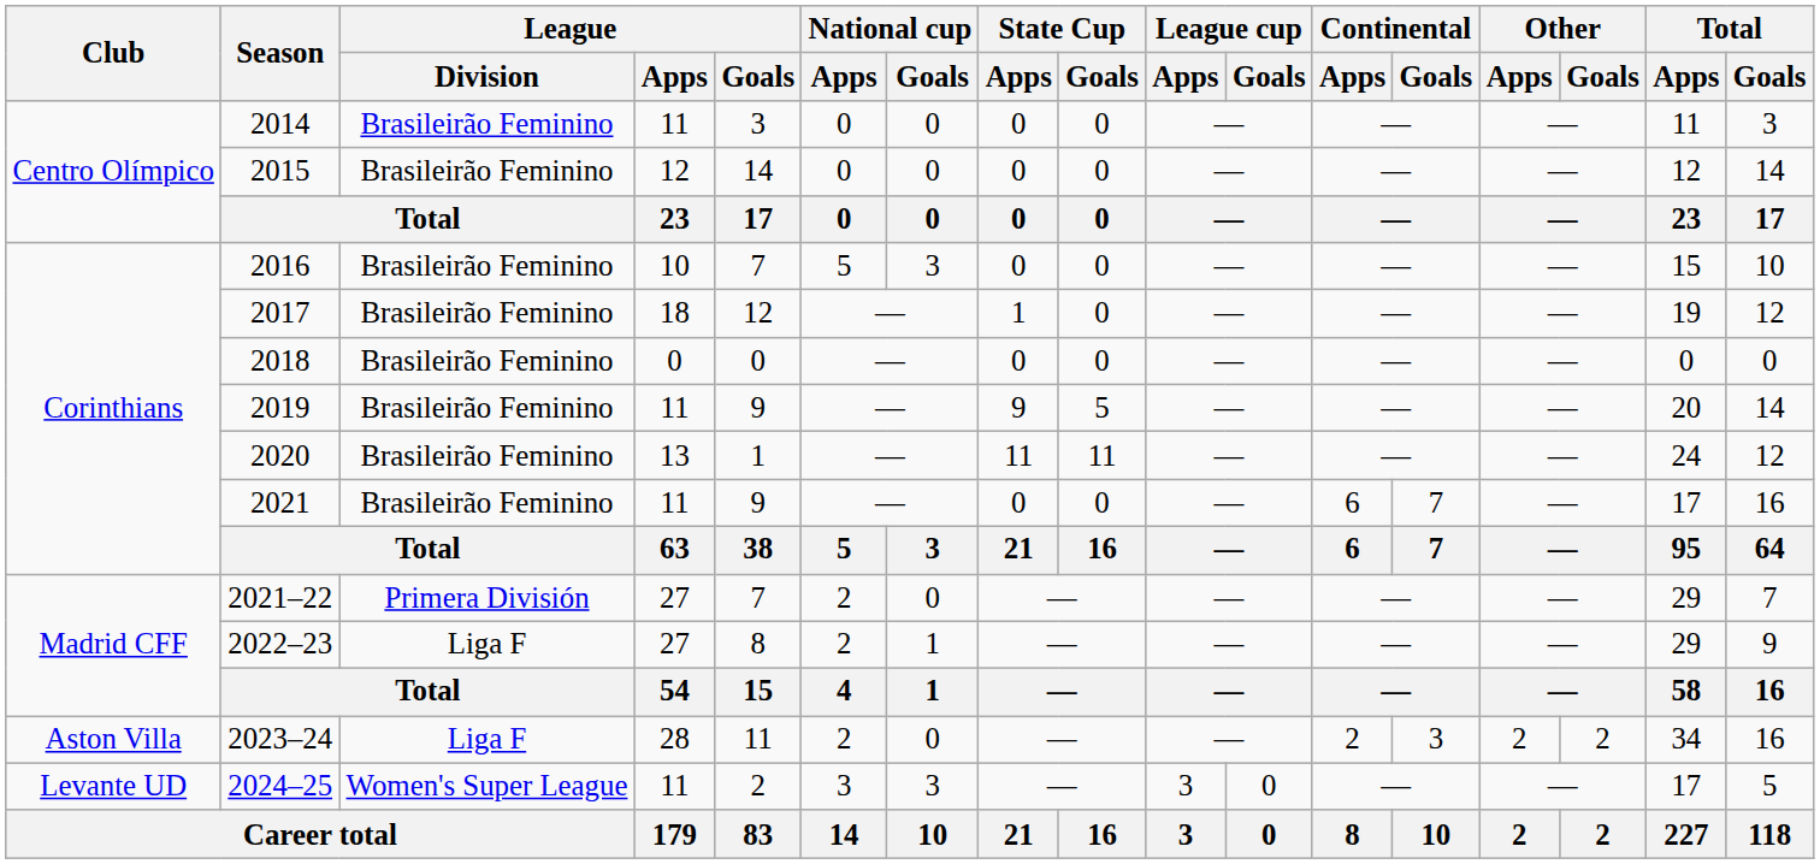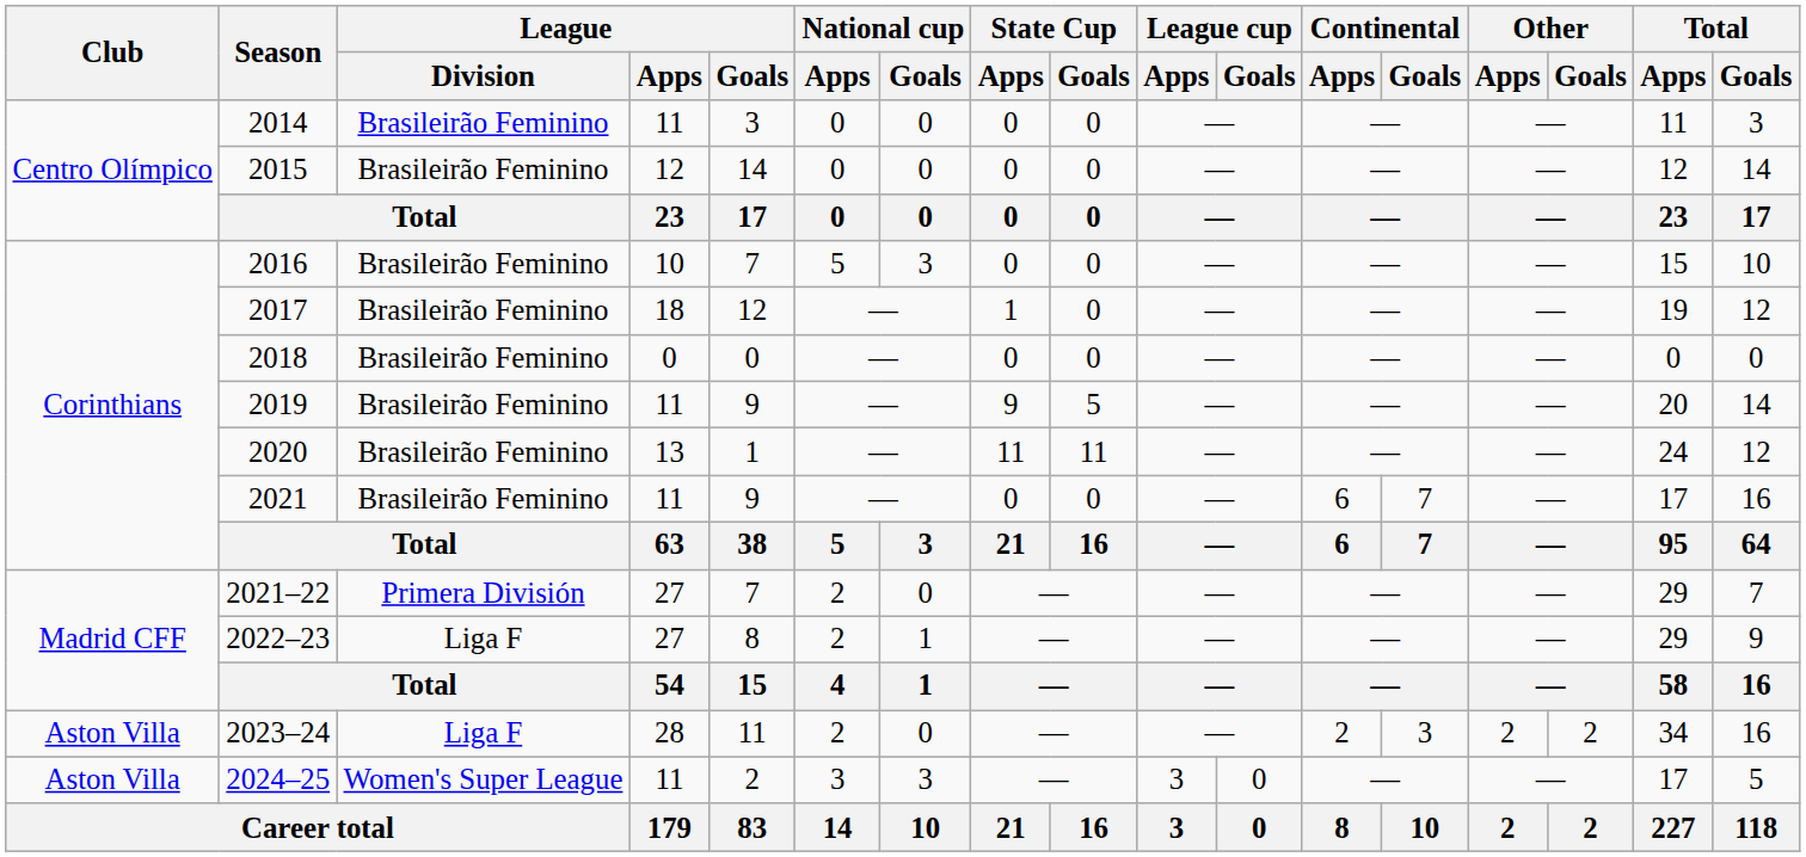2024–25 | Club: Levante UD -> Aston Villa
